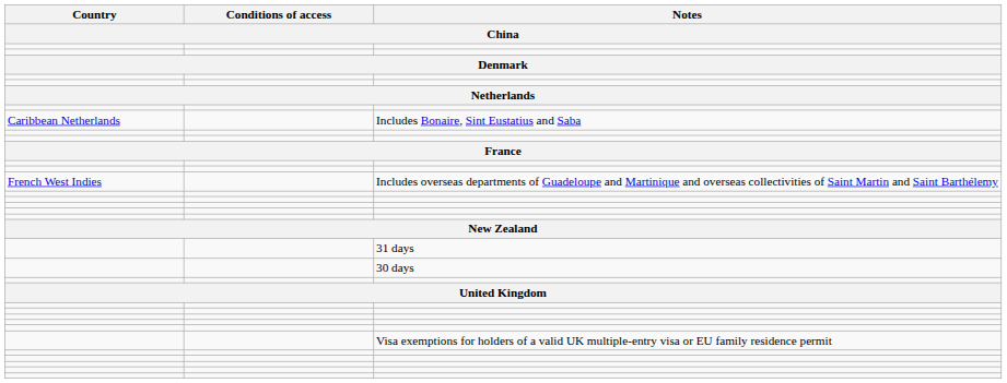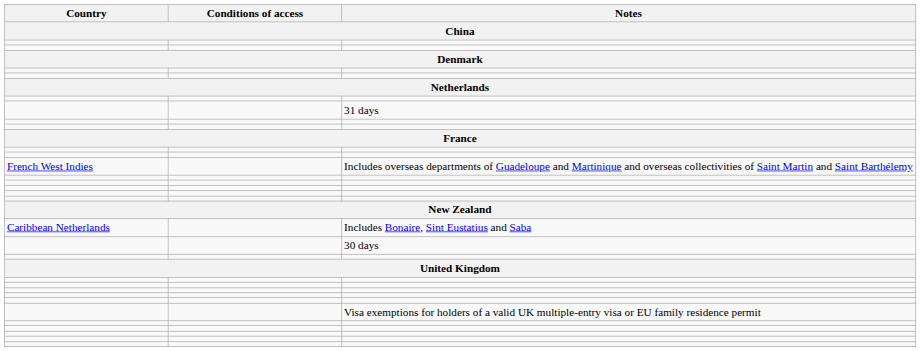rows swapped: Includes Bonaire, Sint Eustatius and Saba <-> 31 days
